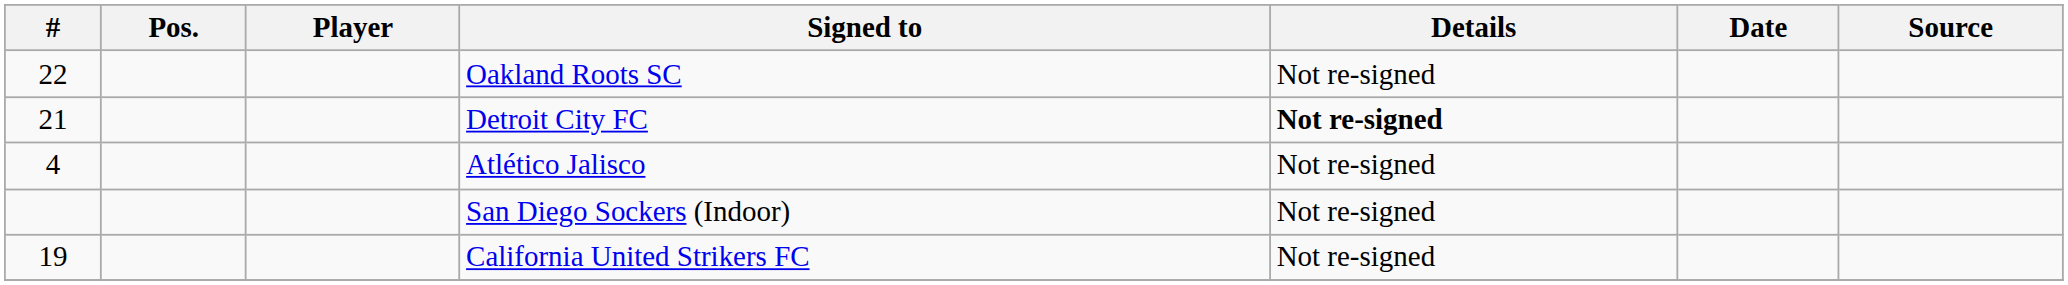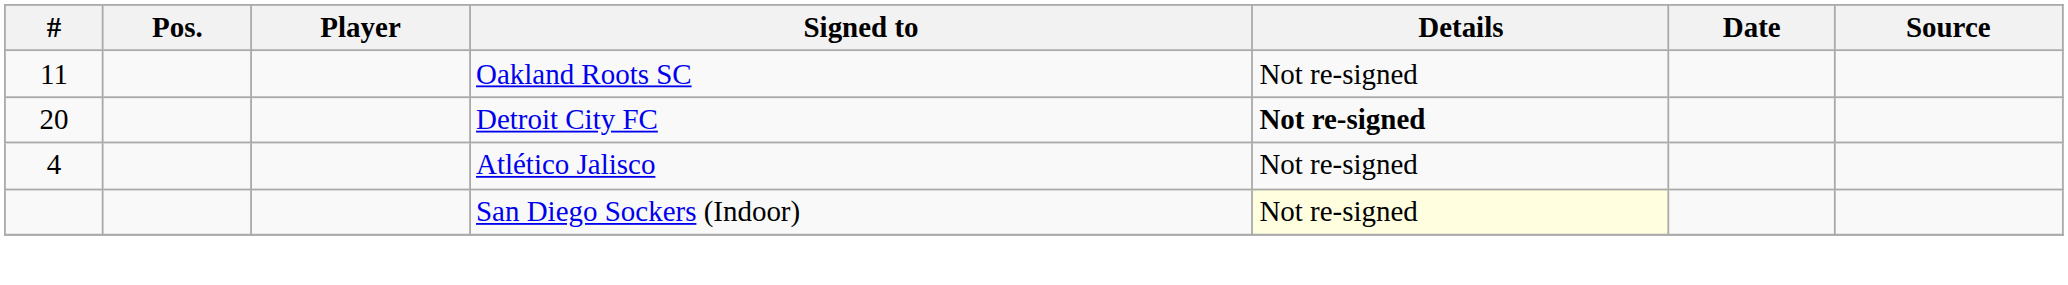Oakland Roots SC | #: 22 -> 11
Detroit City FC | #: 21 -> 20
San Diego Sockers (Indoor) | Details: no background -> lightyellow background
- row: 19 | California United Strikers FC | Not re-signed
